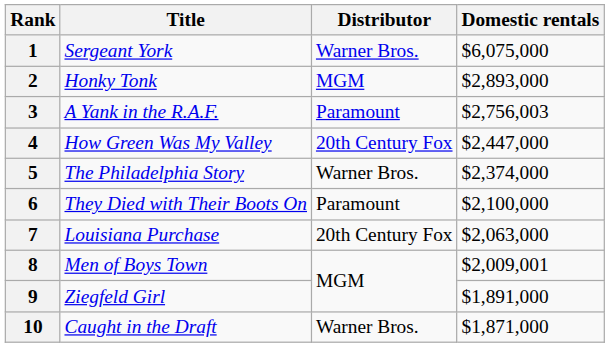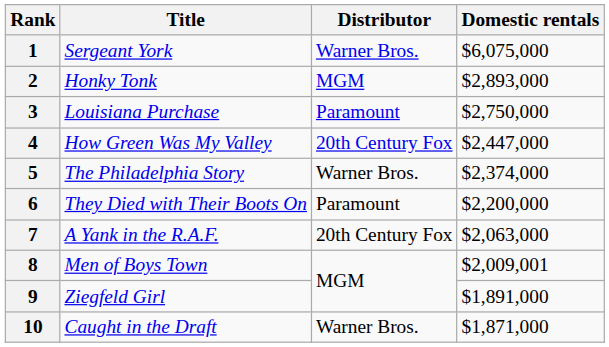3 | Title: A Yank in the R.A.F. -> Louisiana Purchase
3 | Domestic rentals: $2,756,003 -> $2,750,000
6 | Domestic rentals: $2,100,000 -> $2,200,000
7 | Title: Louisiana Purchase -> A Yank in the R.A.F.
